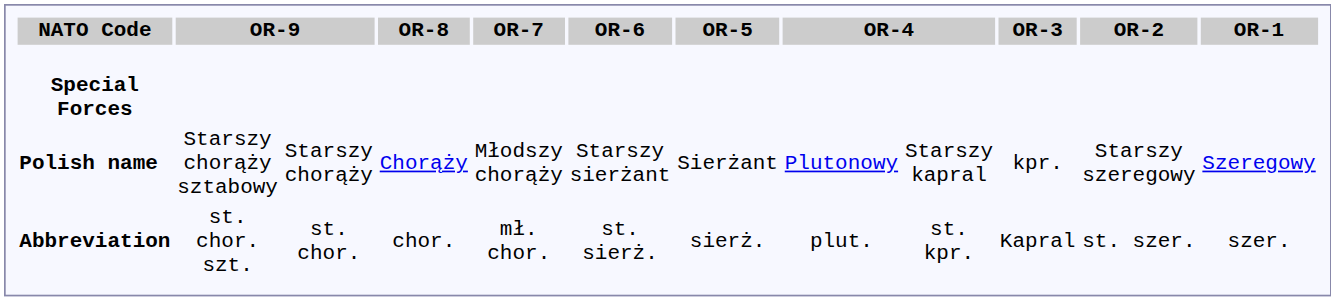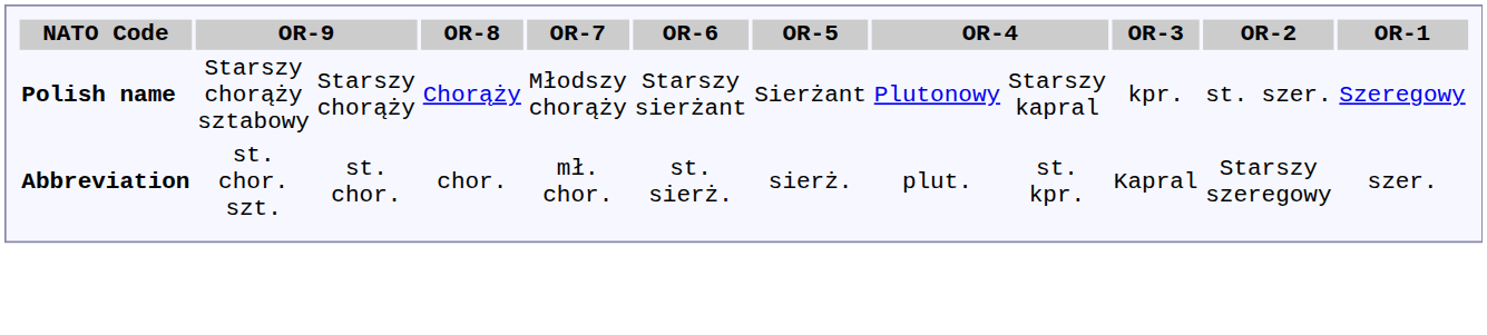- row: Special Forces
Polish name | OR-2: Starszy szeregowy -> st. szer.
Abbreviation | OR-2: st. szer. -> Starszy szeregowy
